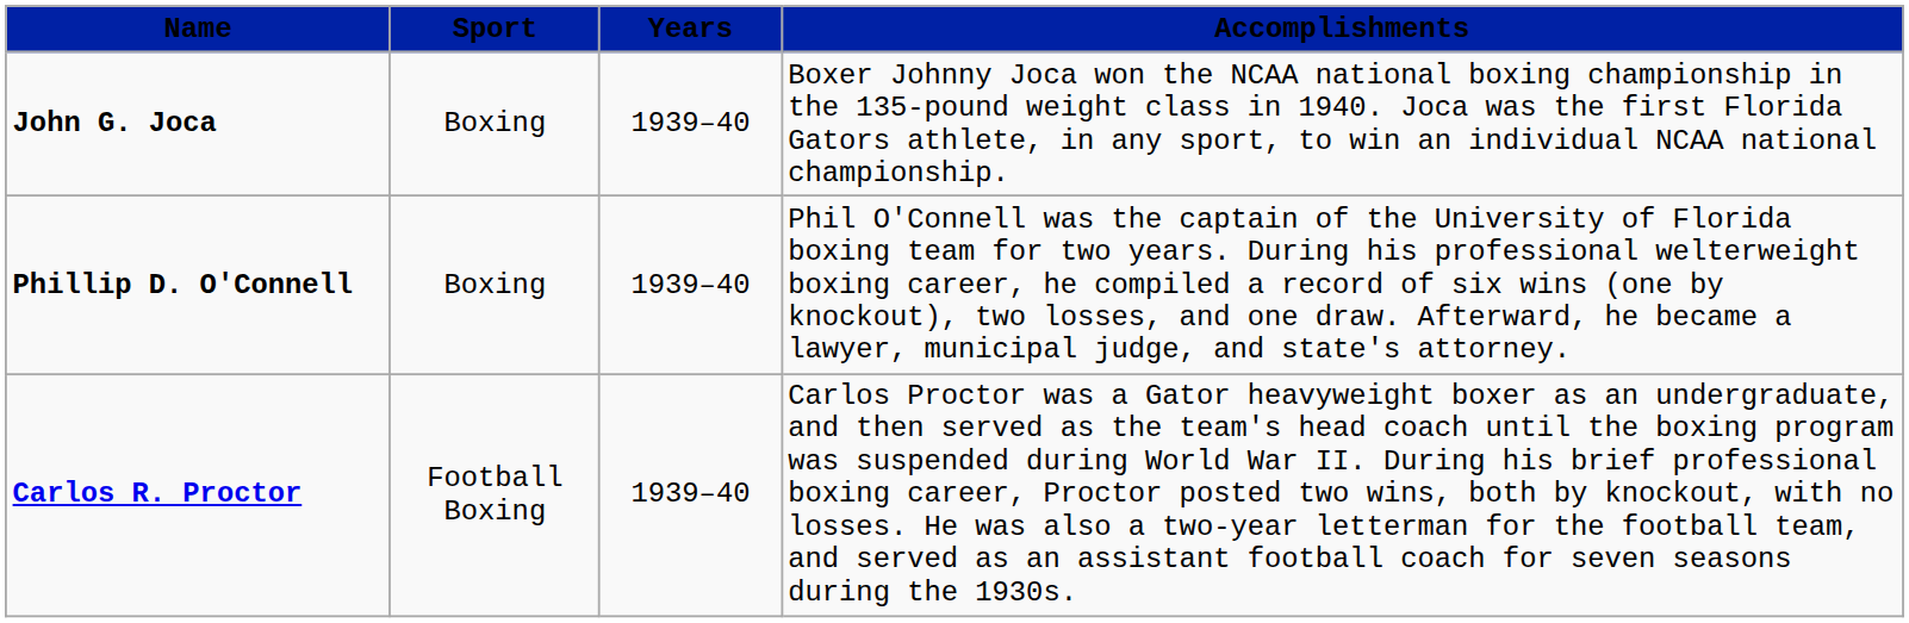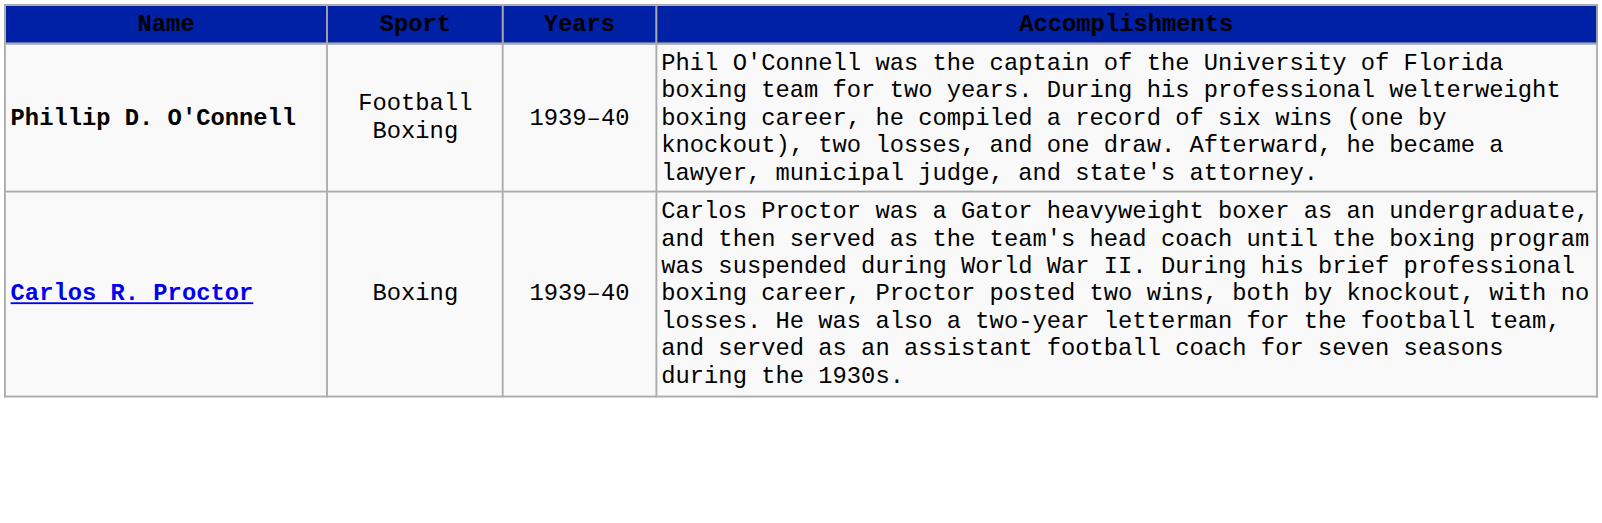- row: John G. Joca | Boxing | 1939–40 | Boxer Johnny Joca won the NCAA national boxing championship in the 135-pound weight class in 1940. Joca was the first Florida Gators athlete, in any sport, to win an individual NCAA national championship.
Phillip D. O'Connell | Sport: Boxing -> Football Boxing
Carlos R. Proctor | Sport: Football Boxing -> Boxing
